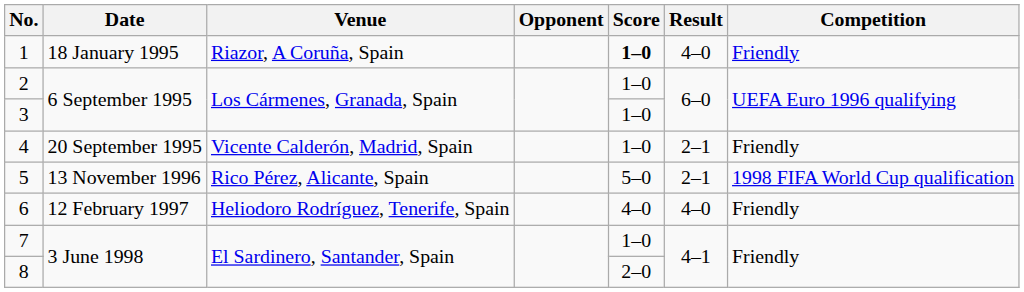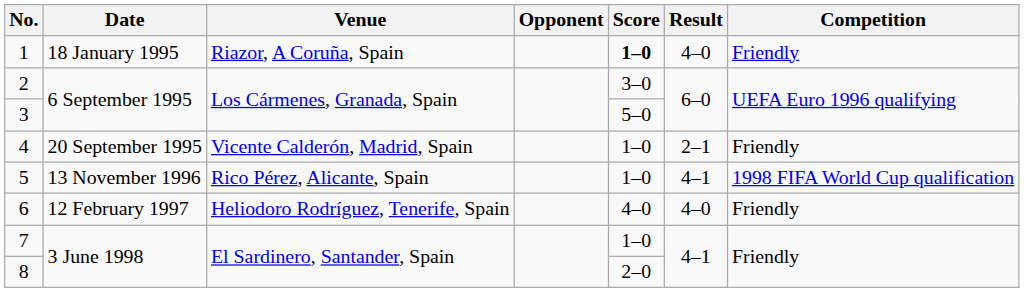2 | Score: 1–0 -> 3–0
3 | Score: 1–0 -> 5–0
5 | Score: 5–0 -> 1–0
5 | Result: 2–1 -> 4–1
